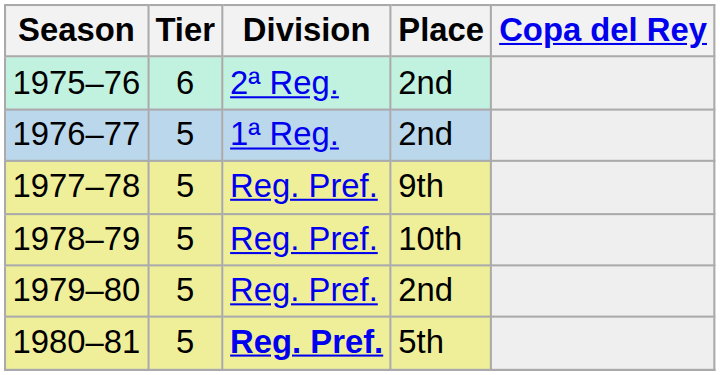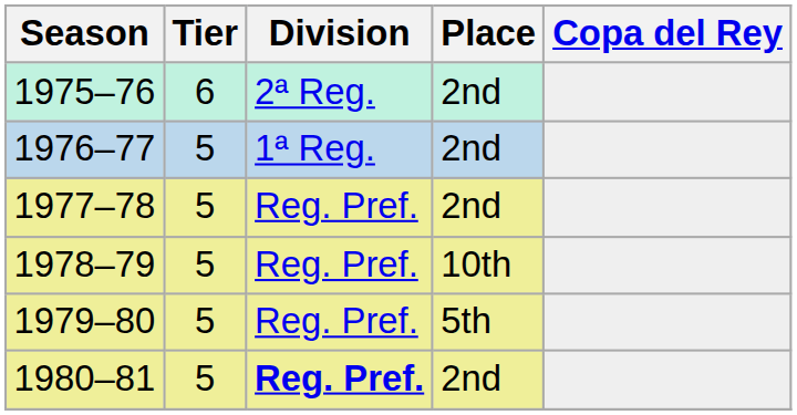1977–78 | Place: 9th -> 2nd
1979–80 | Place: 2nd -> 5th
1980–81 | Place: 5th -> 2nd
